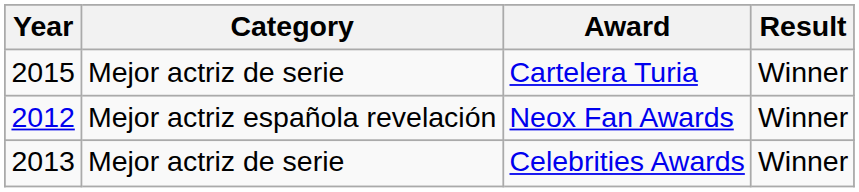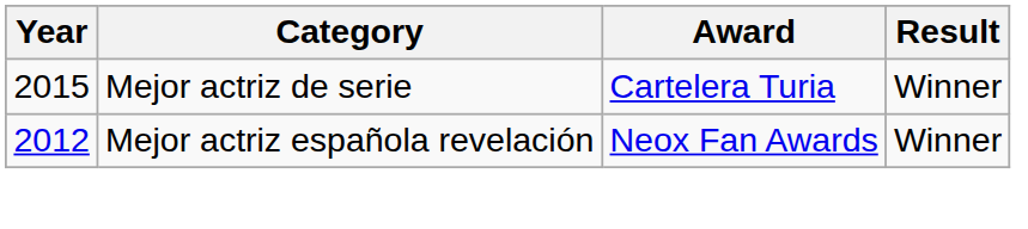- row: 2013 | Mejor actriz de serie | Celebrities Awards | Winner
